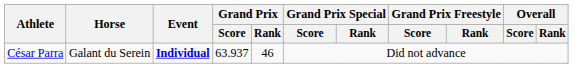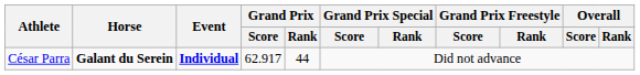César Parra | Horse: normal -> bold
César Parra | Grand Prix / Score: 63.937 -> 62.917
César Parra | Grand Prix / Rank: 46 -> 44
